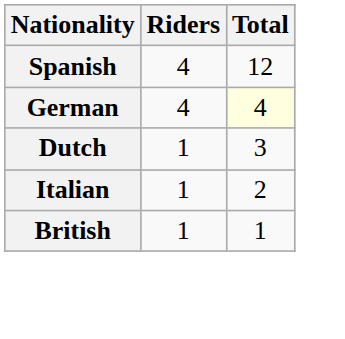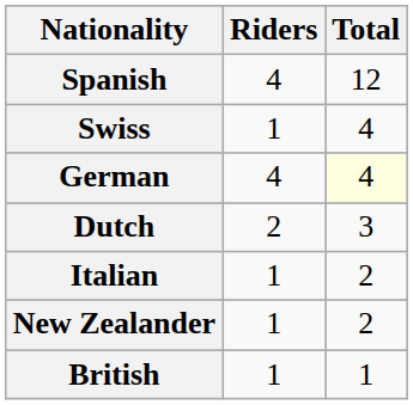+ row: Swiss | 1 | 4
Dutch | Riders: 1 -> 2
+ row: New Zealander | 1 | 2
